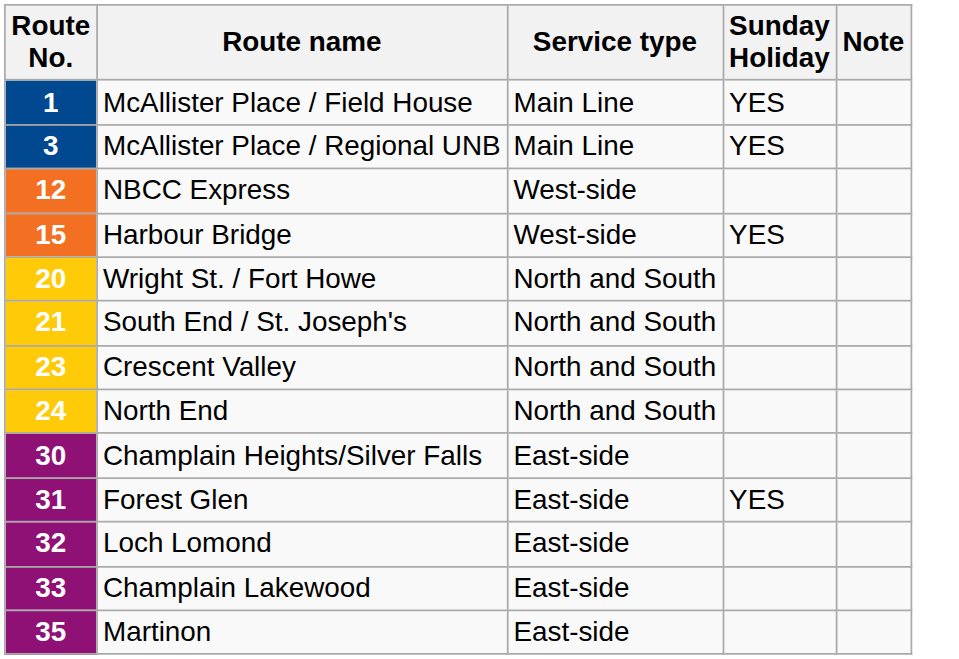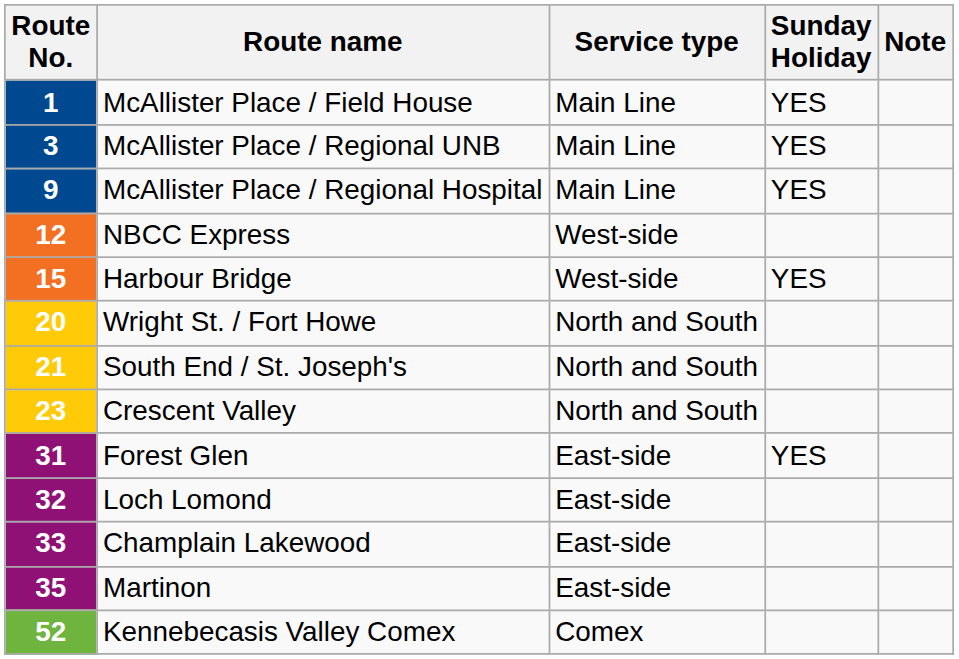+ row: 9 | McAllister Place / Regional Hospital | Main Line | YES
- row: 24 | North End | North and South
- row: 30 | Champlain Heights/Silver Falls | East-side
+ row: 52 | Kennebecasis Valley Comex | Comex
